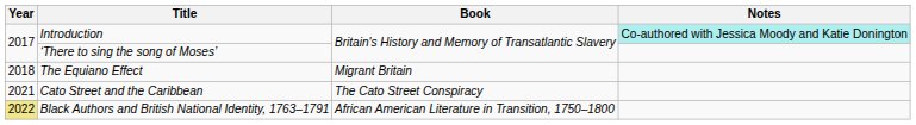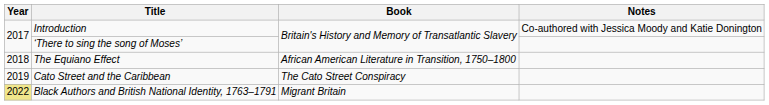Introduction | Notes: paleturquoise background -> no background
The Equiano Effect | Book: Migrant Britain -> African American Literature in Transition, 1750–1800
Cato Street and the Caribbean | Year: 2021 -> 2019
Black Authors and British National Identity, 1763–1791 | Book: African American Literature in Transition, 1750–1800 -> Migrant Britain
